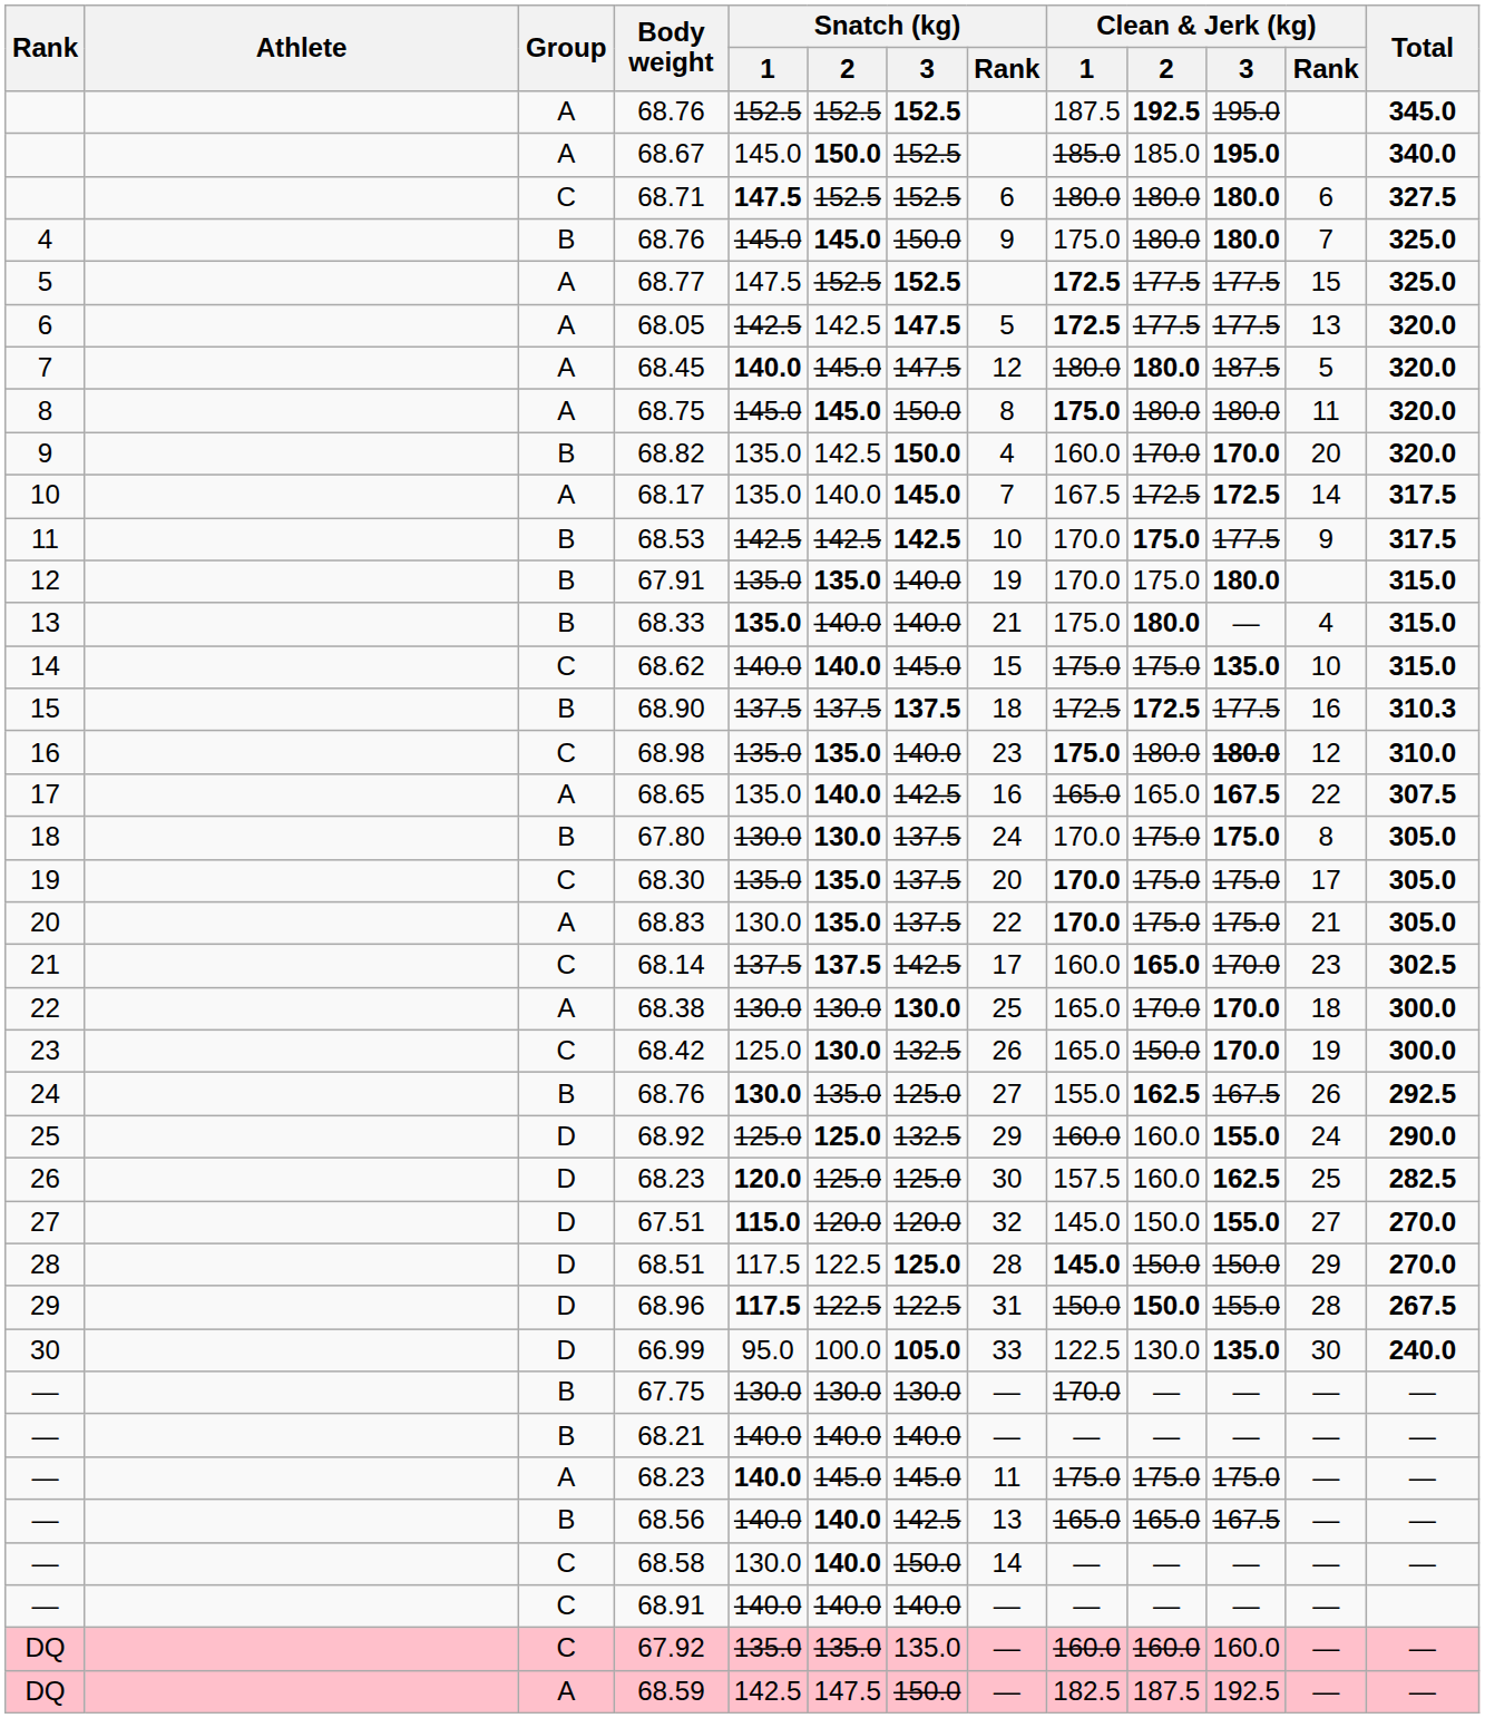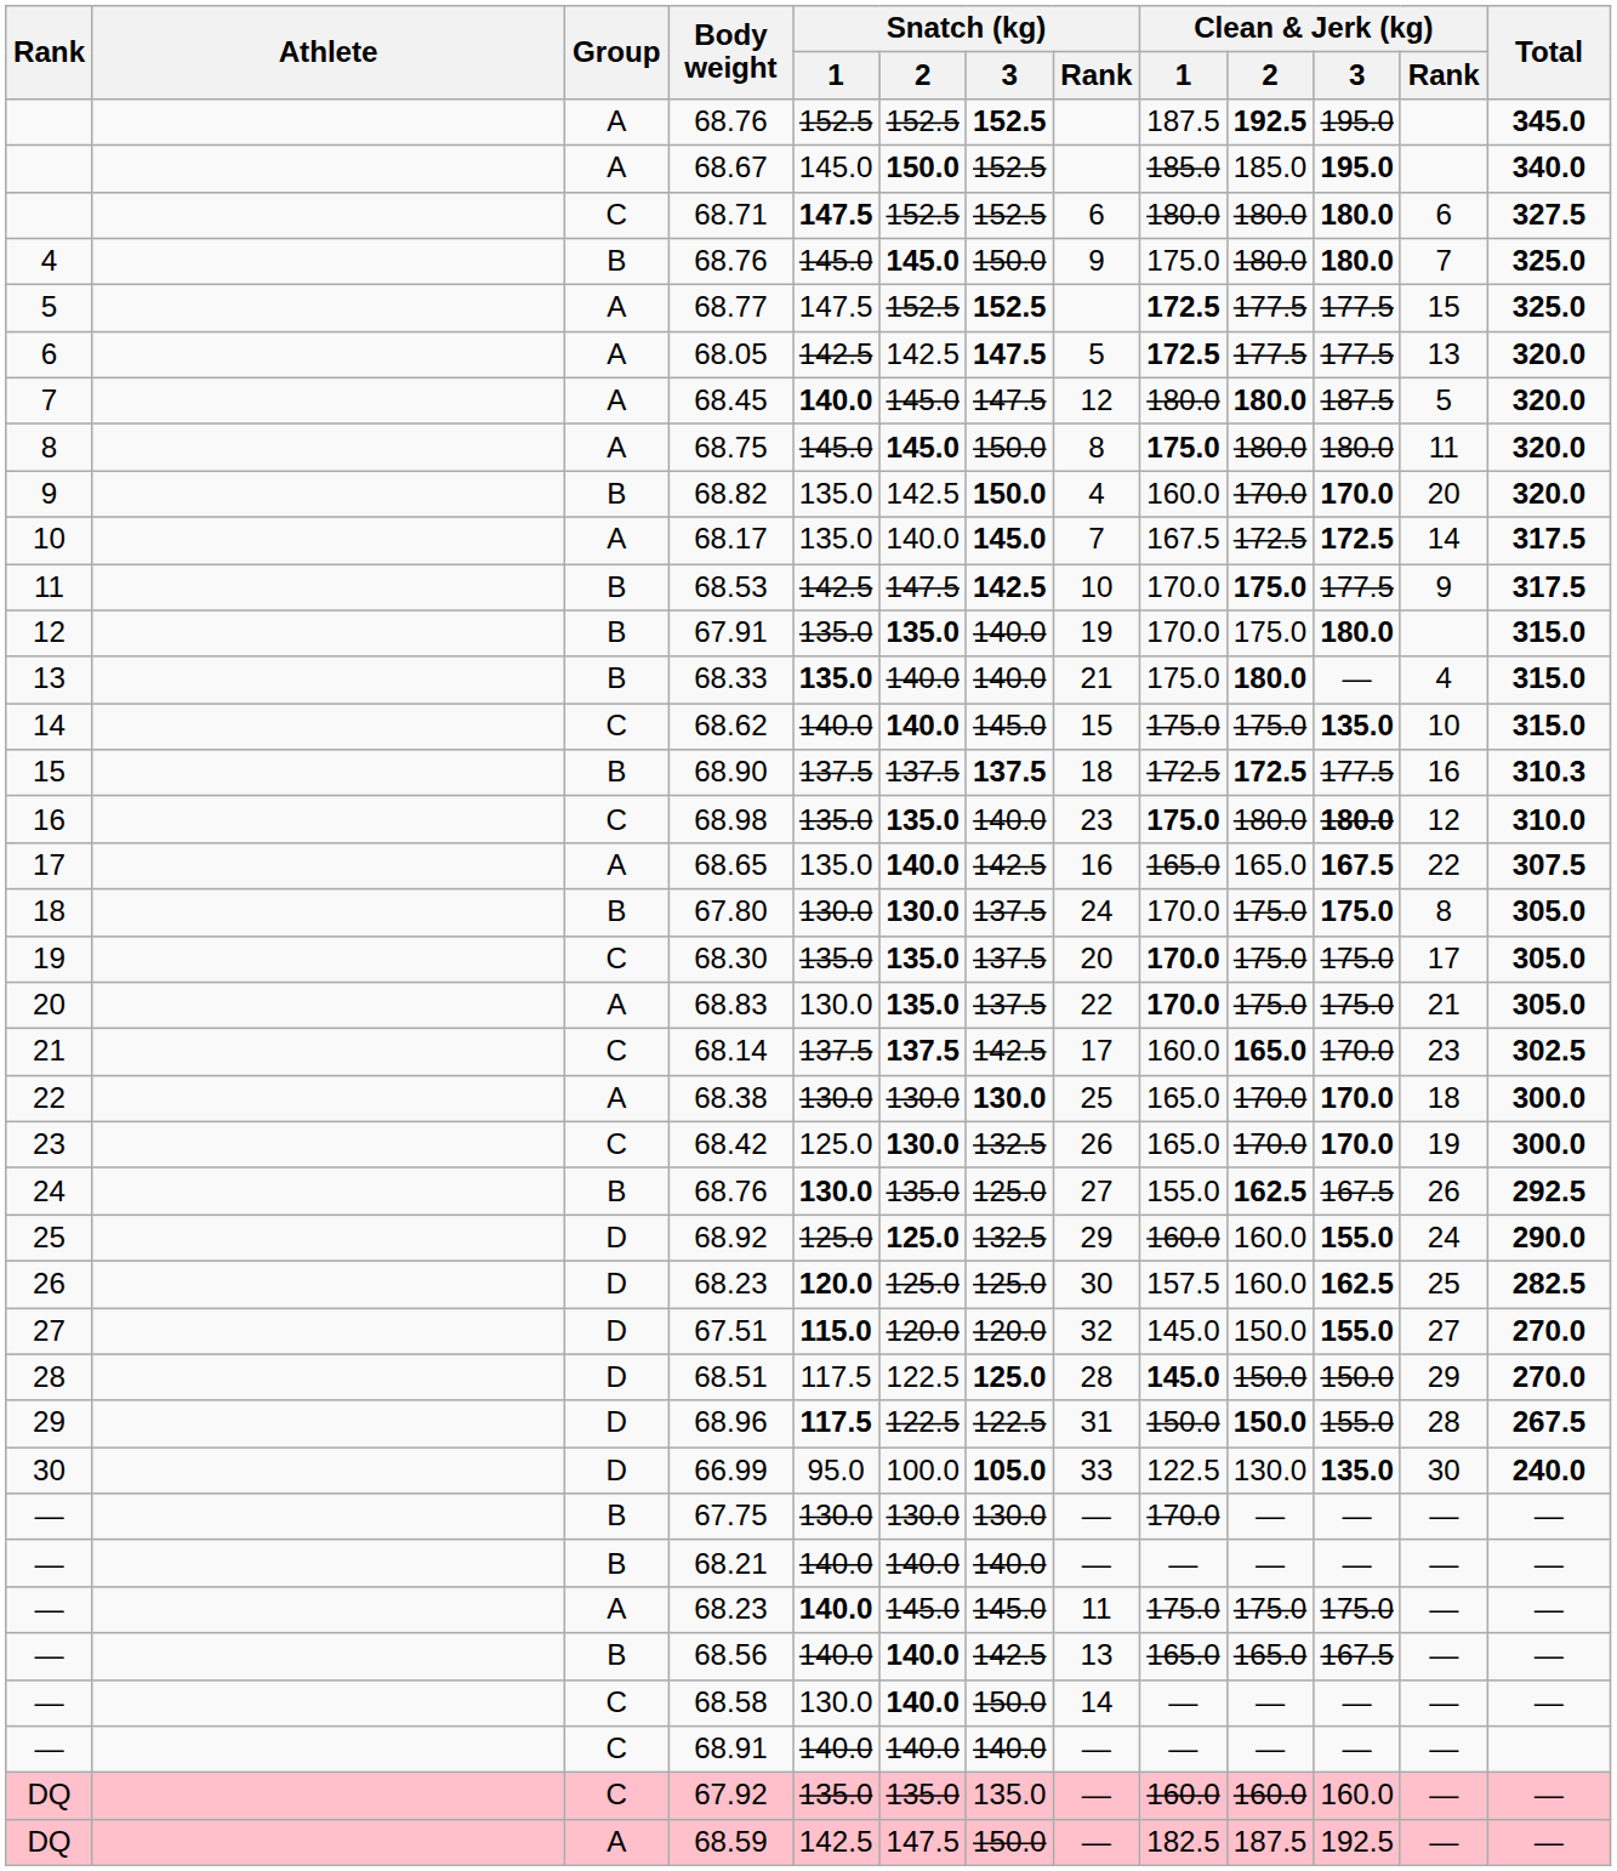68.53 | Snatch (kg) / 2: 142.5 -> 147.5
68.42 | Clean & Jerk (kg) / 2: 150.0 -> 170.0
